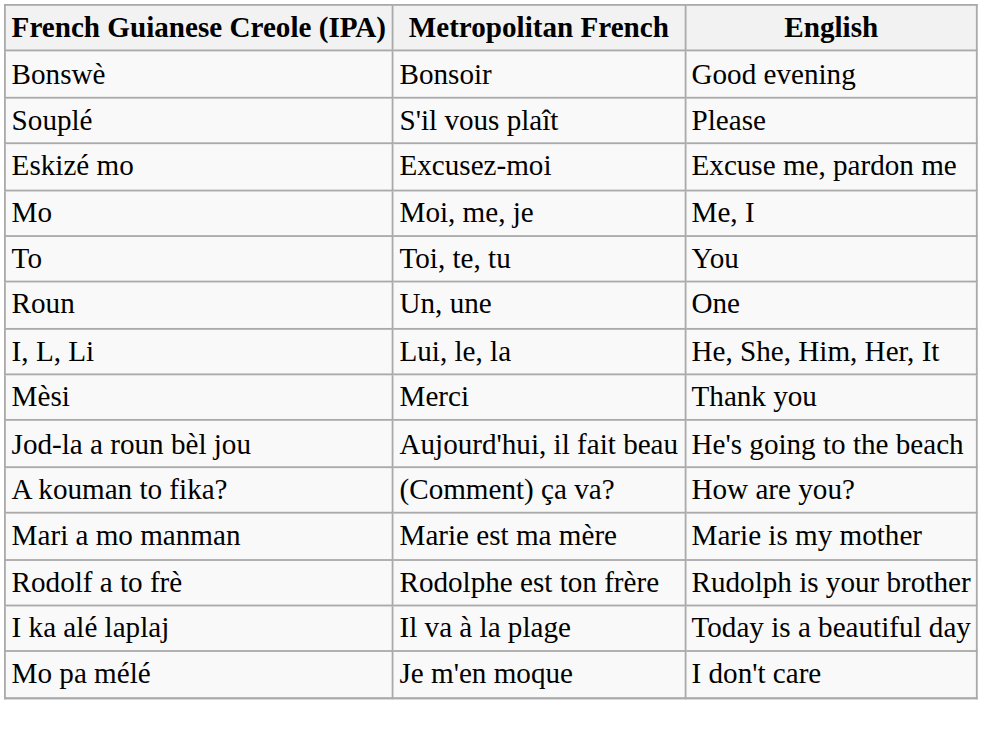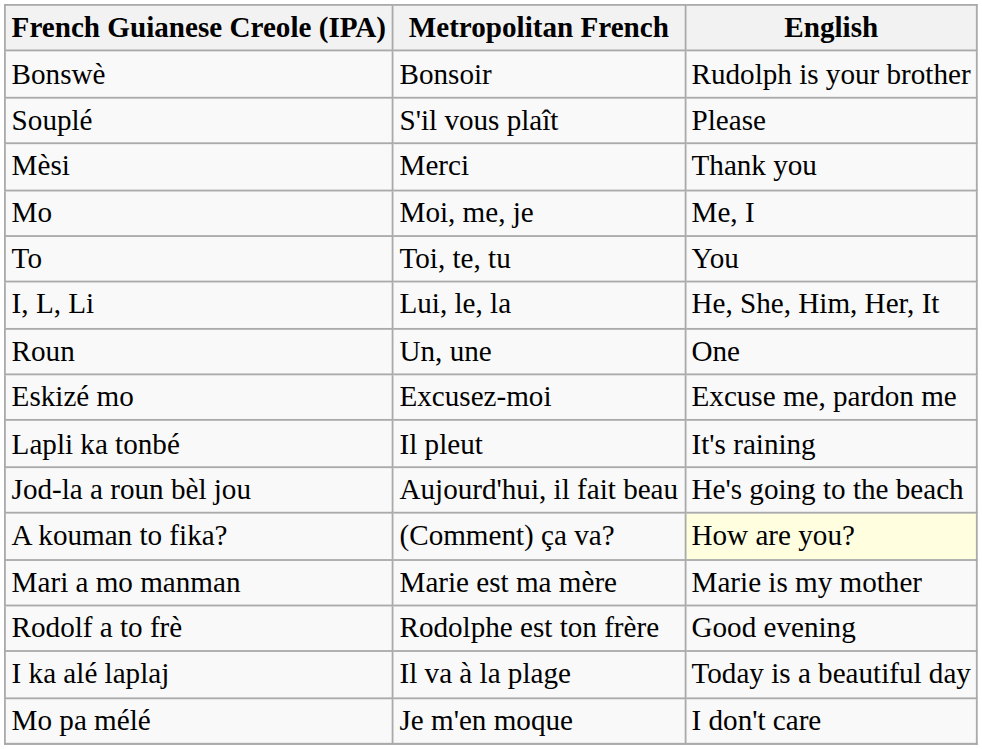Bonswè | English: Good evening -> Rudolph is your brother
rows swapped: Mèsi <-> Eskizé mo
rows swapped: I, L, Li <-> Roun
+ row: Lapli ka tonbé | Il pleut | It's raining
A kouman to fika? | English: no background -> lightyellow background
Rodolf a to frè | English: Rudolph is your brother -> Good evening
